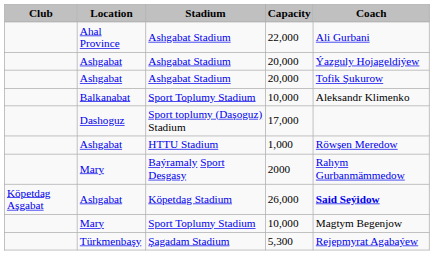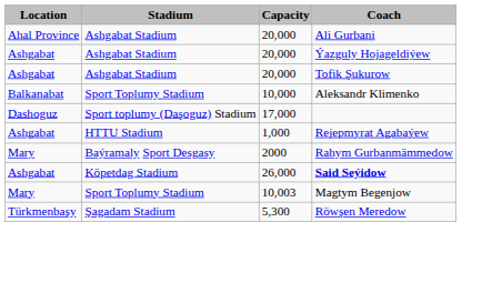- column: Club | Köpetdag Aşgabat
Ahal Province / Ashgabat Stadium | Capacity: 22,000 -> 20,000
HTTU Stadium | Coach: Röwşen Meredow -> Rejepmyrat Agabaýew
Mary / Sport Toplumy Stadium | Capacity: 10,000 -> 10,003
Şagadam Stadium | Coach: Rejepmyrat Agabaýew -> Röwşen Meredow
